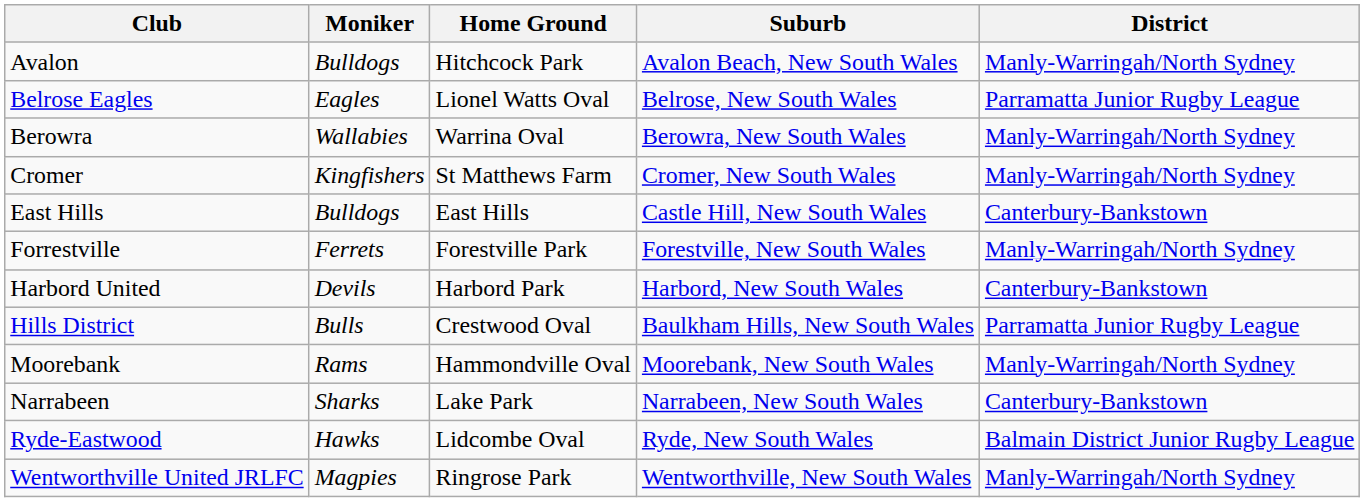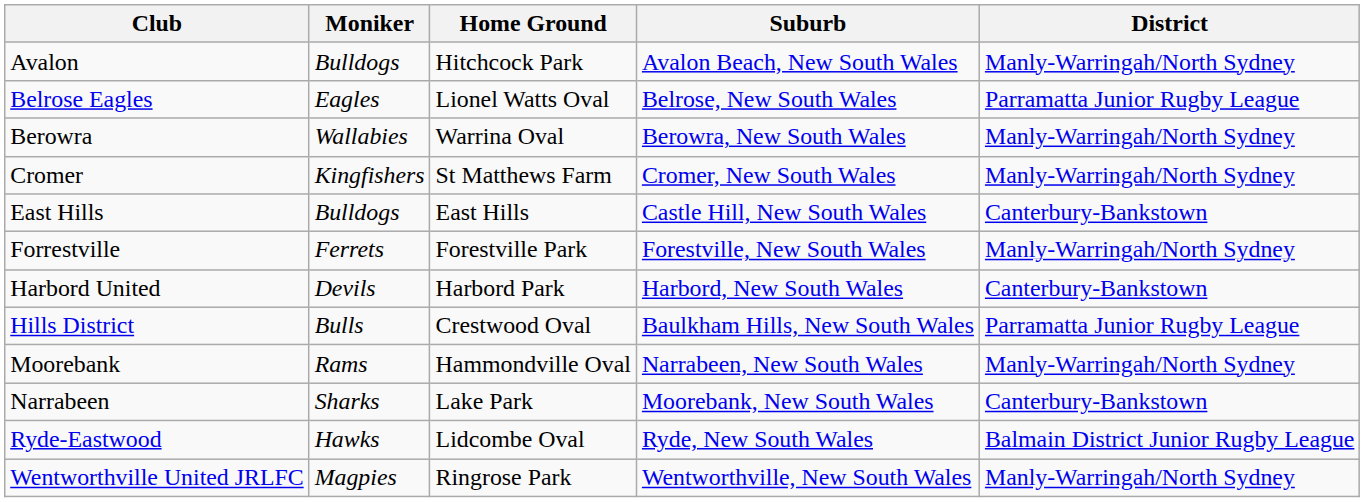Moorebank | Suburb: Moorebank, New South Wales -> Narrabeen, New South Wales
Narrabeen | Suburb: Narrabeen, New South Wales -> Moorebank, New South Wales
